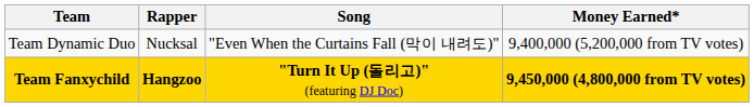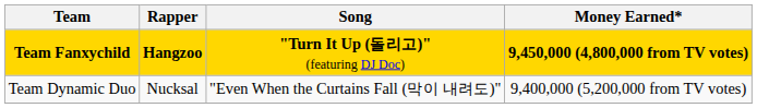rows swapped: Team Dynamic Duo <-> Team Fanxychild
